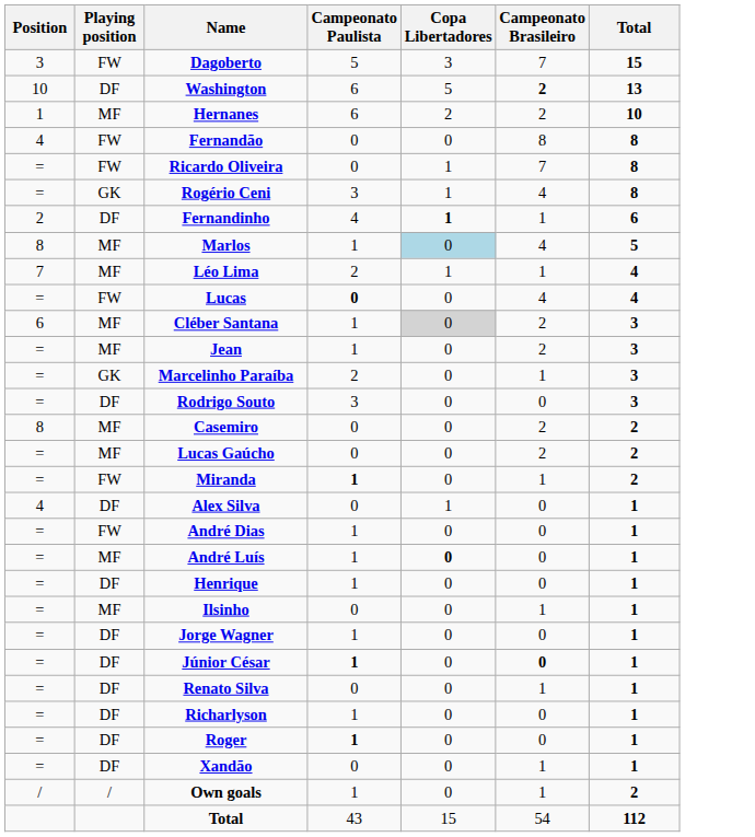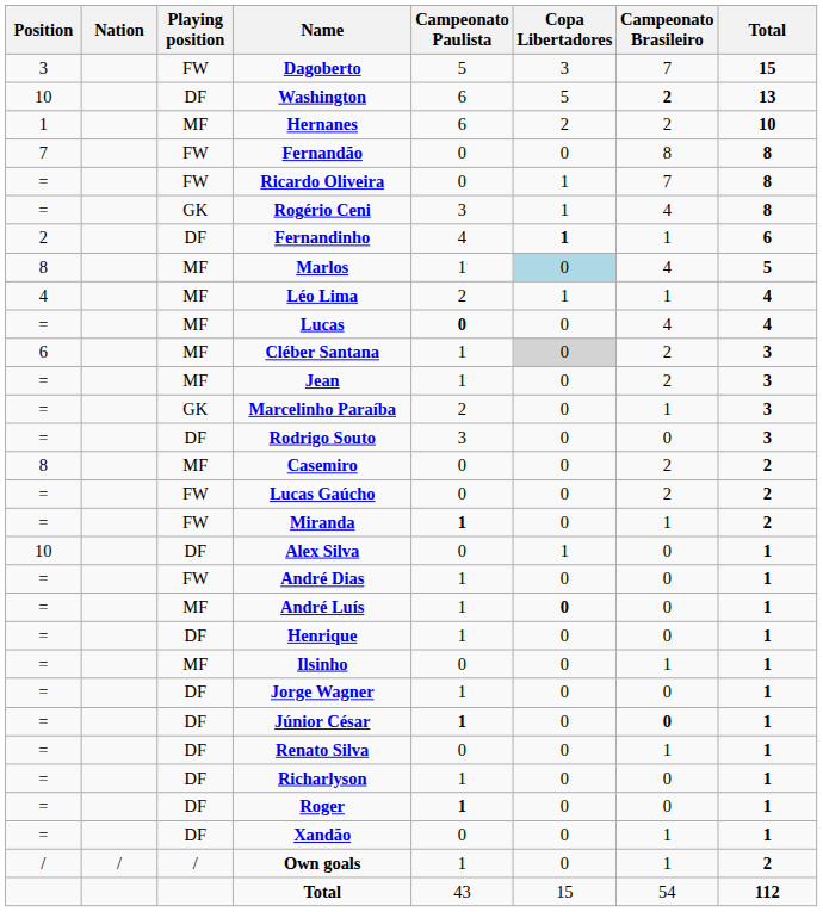+ column: Nation | /
Fernandão | Position: 4 -> 7
Léo Lima | Position: 7 -> 4
Lucas | Playing position: FW -> MF
Lucas Gaúcho | Playing position: MF -> FW
Alex Silva | Position: 4 -> 10
